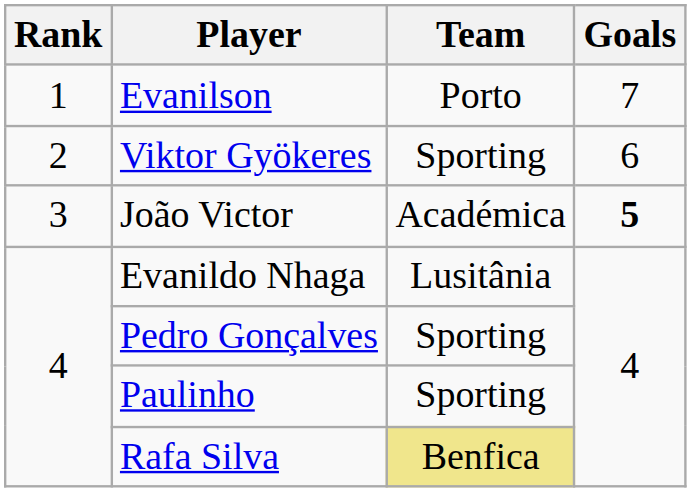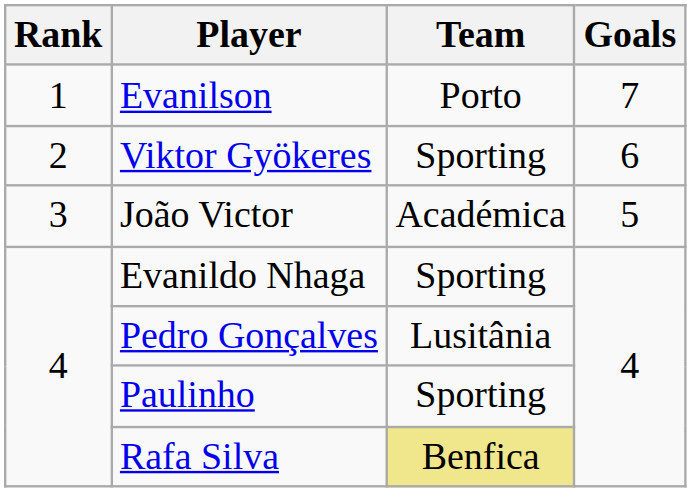João Victor | Goals: bold -> normal
Evanildo Nhaga | Team: Lusitânia -> Sporting
Pedro Gonçalves | Team: Sporting -> Lusitânia
